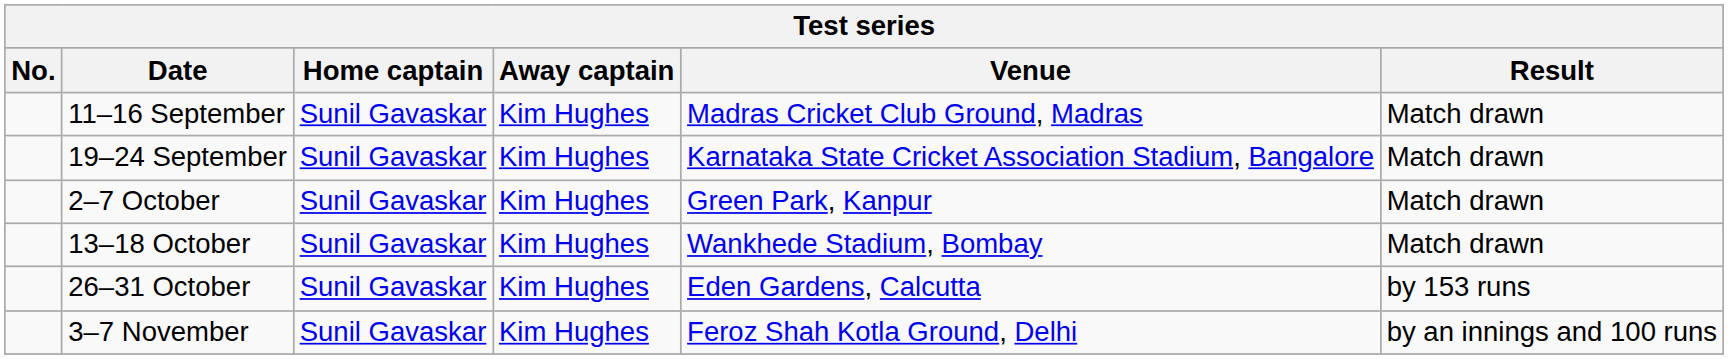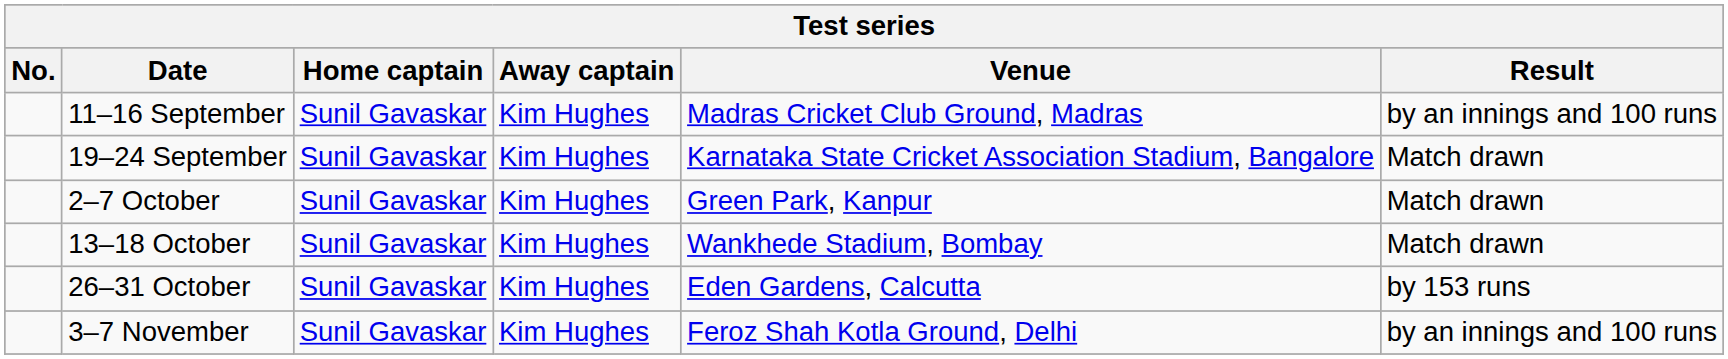11–16 September | Result: Match drawn -> by an innings and 100 runs
